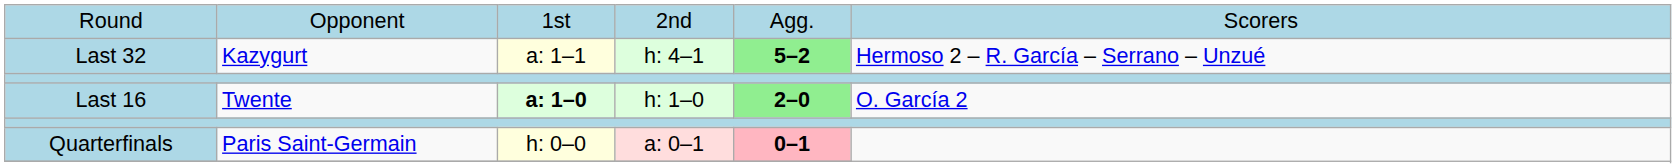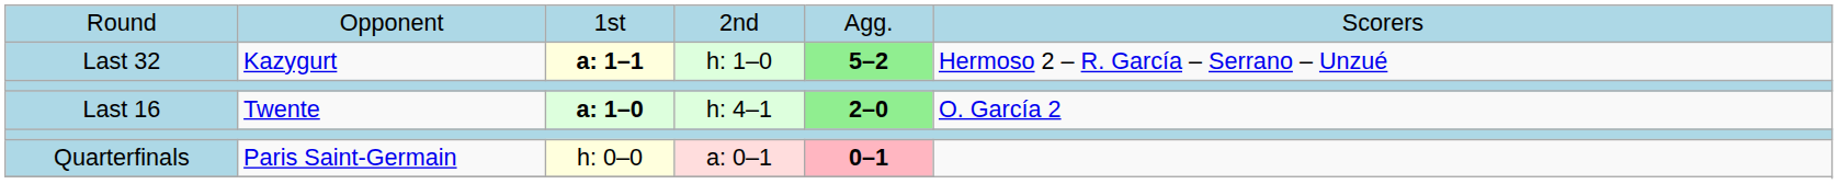Last 32 | column 3: normal -> bold
Last 32 | column 4: h: 4–1 -> h: 1–0
Last 16 | column 4: h: 1–0 -> h: 4–1
